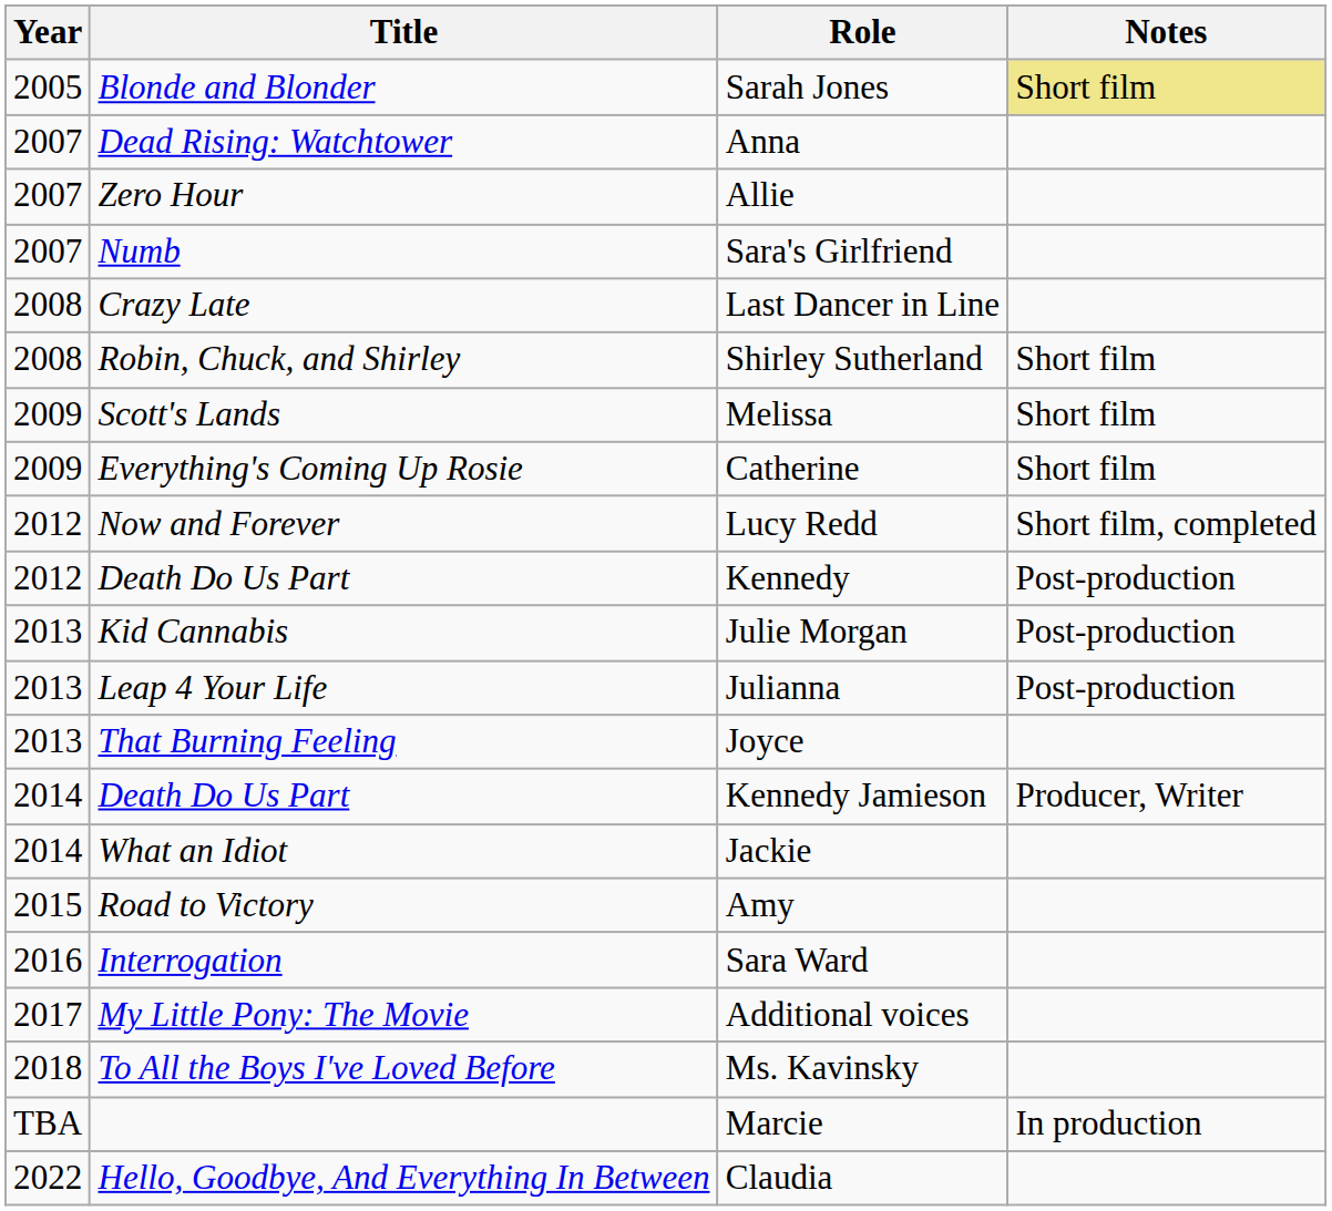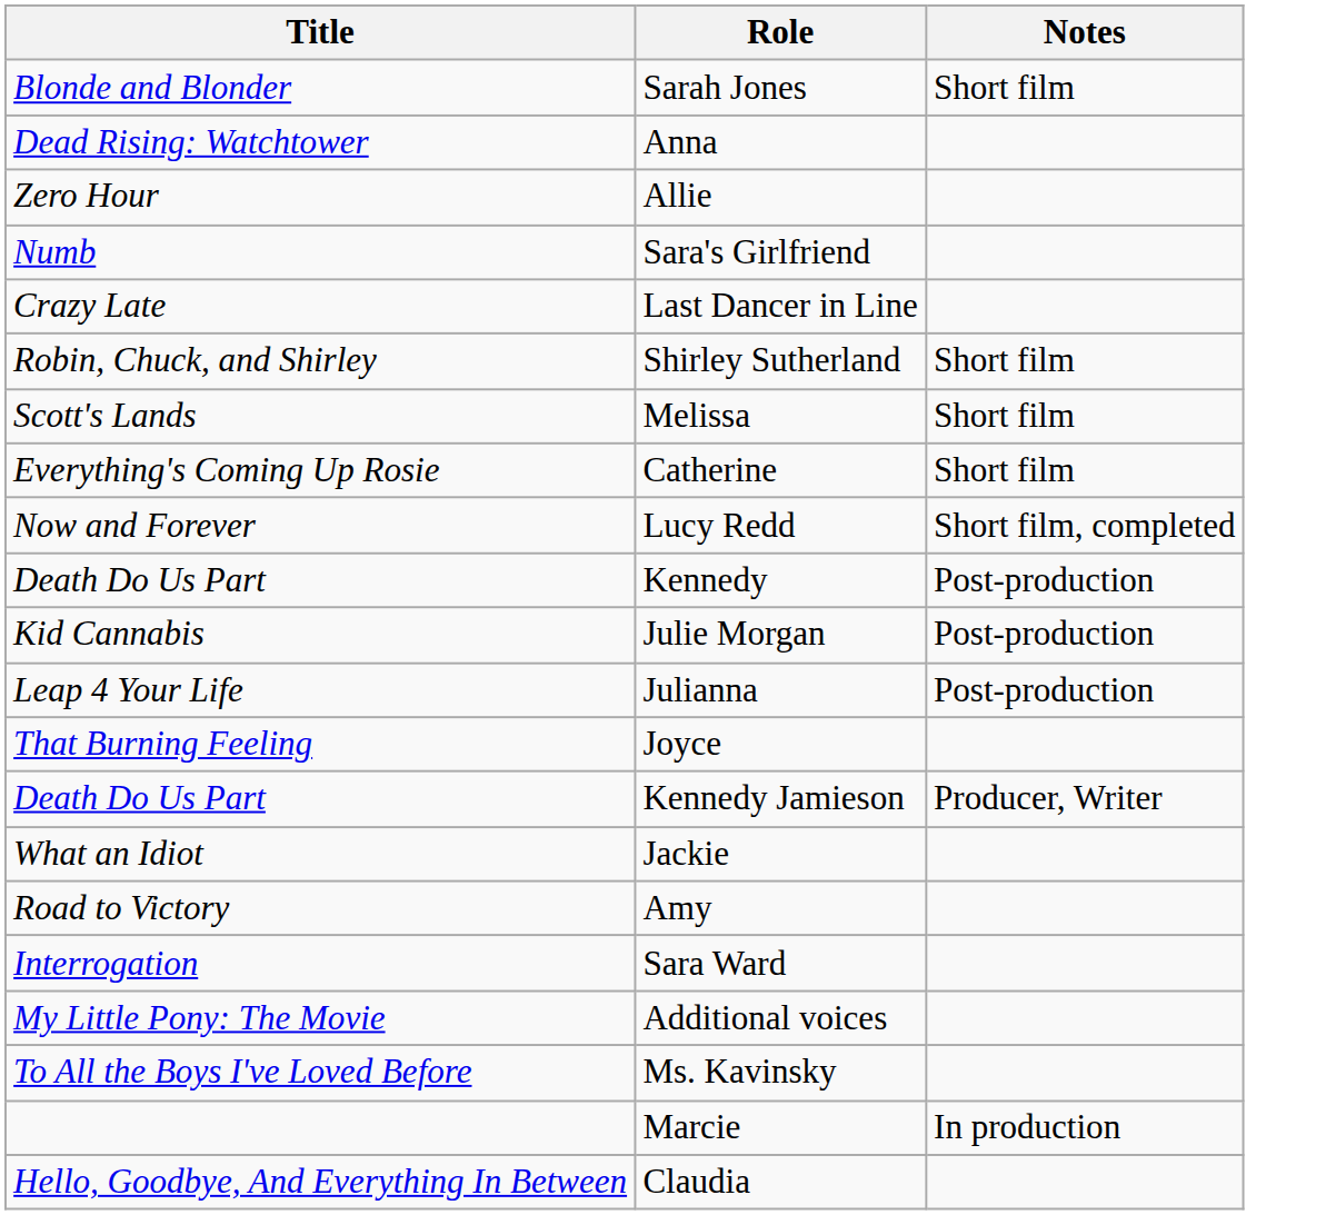- column: Year | 2005 | 2007 | 2007 | 2007 | 2008 | 2008 | 2009 | 2009 | 2012 | 2012 | 2013 | 2013 | 2013 | 2014 | 2014 | 2015 | 2016 | 2017 | 2018 | TBA | 2022
Sarah Jones | Notes: khaki background -> no background
